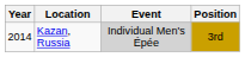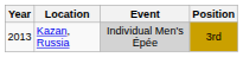Kazan, Russia | Year: 2014 -> 2013
